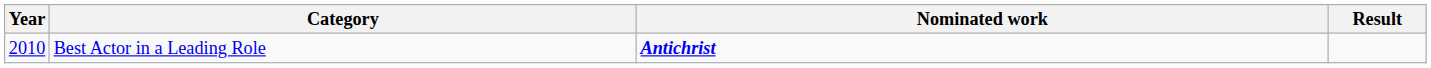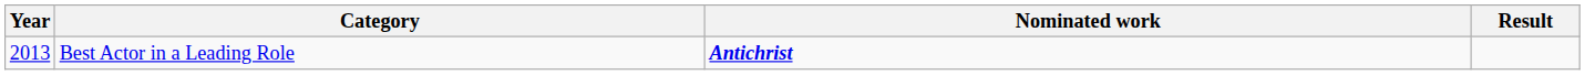Best Actor in a Leading Role | Year: 2010 -> 2013
